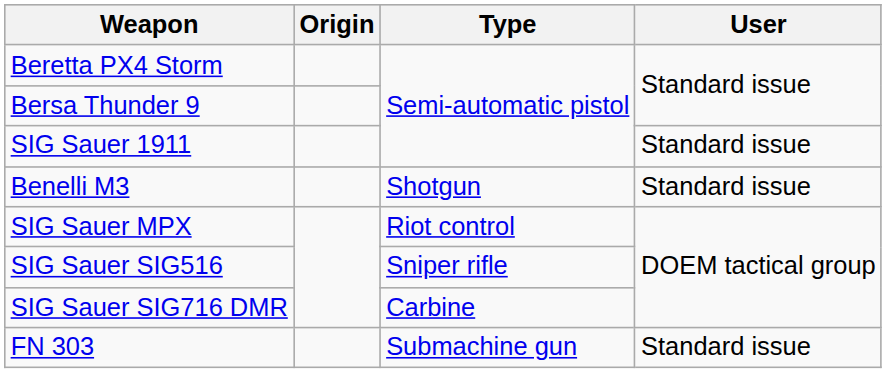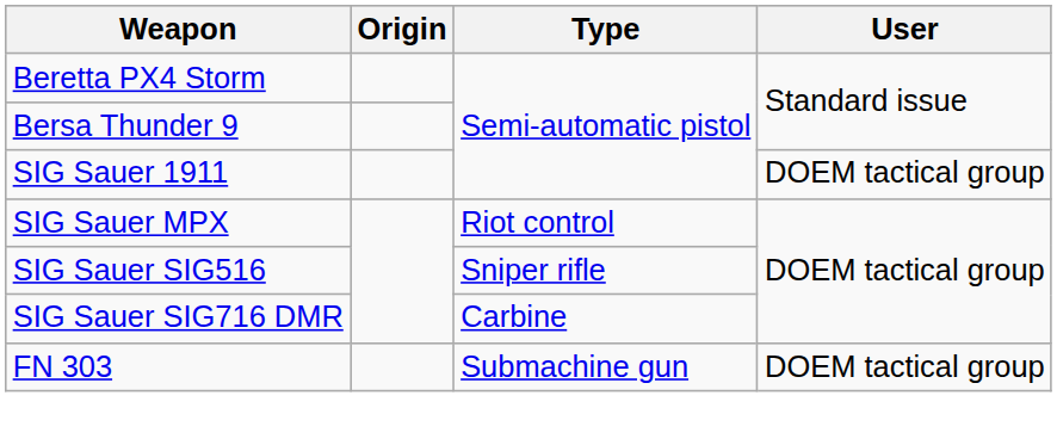SIG Sauer 1911 | User: Standard issue -> DOEM tactical group
- row: Benelli M3 | Shotgun | Standard issue
FN 303 | User: Standard issue -> DOEM tactical group
